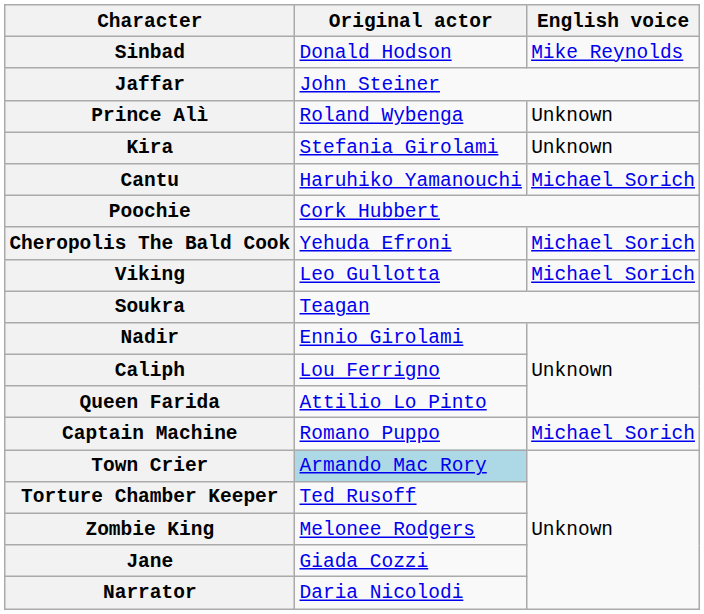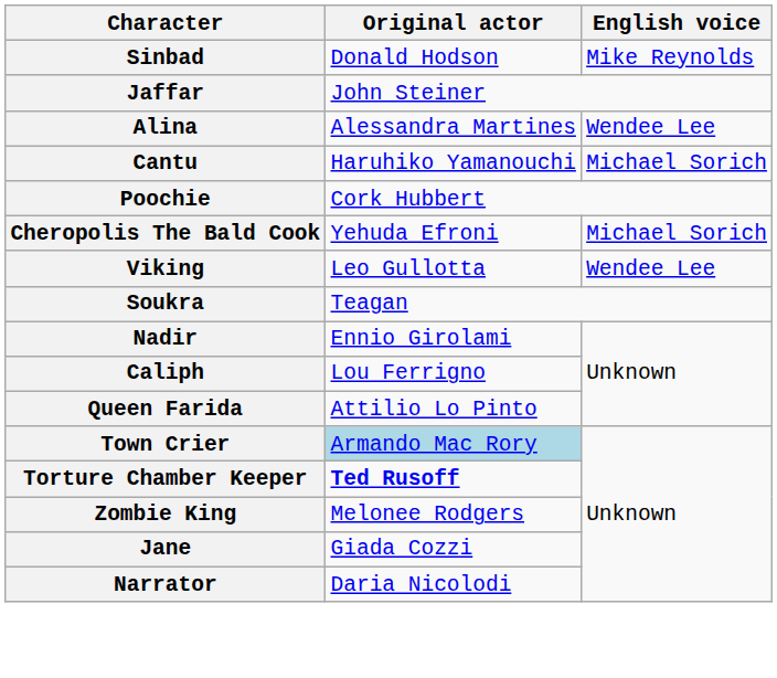- row: Prince Alì | Roland Wybenga | Unknown
+ row: Alina | Alessandra Martines | Wendee Lee
- row: Kira | Stefania Girolami | Unknown
Viking | English voice: Michael Sorich -> Wendee Lee
- row: Captain Machine | Romano Puppo | Michael Sorich
Torture Chamber Keeper | Original actor: normal -> bold
